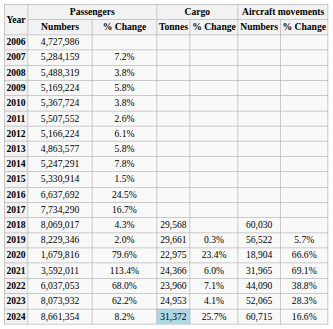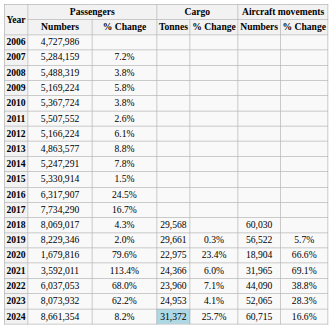2013 | Passengers / % Change: 5.8% -> 8.8%
2016 | Passengers / Numbers: 6,637,692 -> 6,317,907
